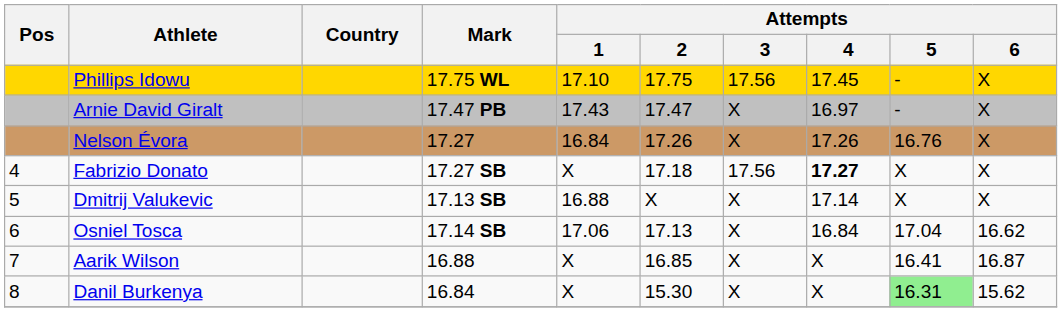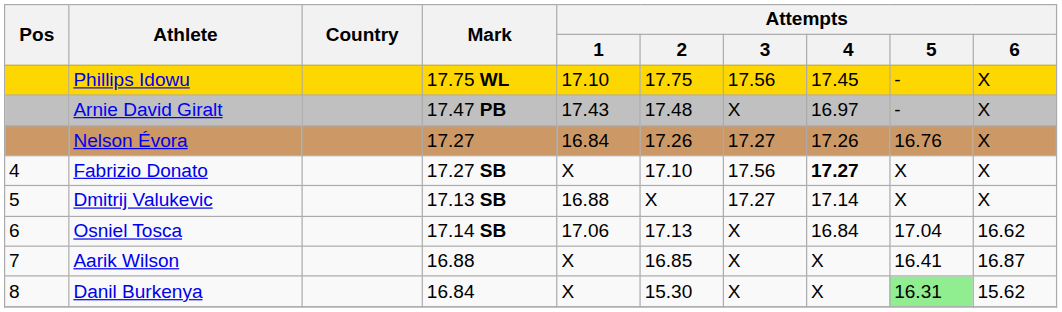Arnie David Giralt | Attempts / 2: 17.47 -> 17.48
Nelson Évora | Attempts / 3: X -> 17.27
Fabrizio Donato | Attempts / 2: 17.18 -> 17.10
Dmitrij Valukevic | Attempts / 3: X -> 17.27
